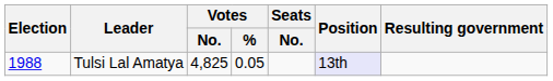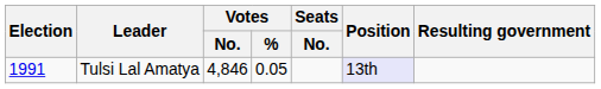Tulsi Lal Amatya | Election: 1988 -> 1991
Tulsi Lal Amatya | Votes / No.: 4,825 -> 4,846
